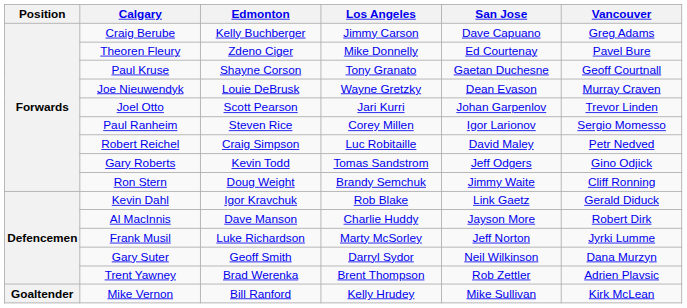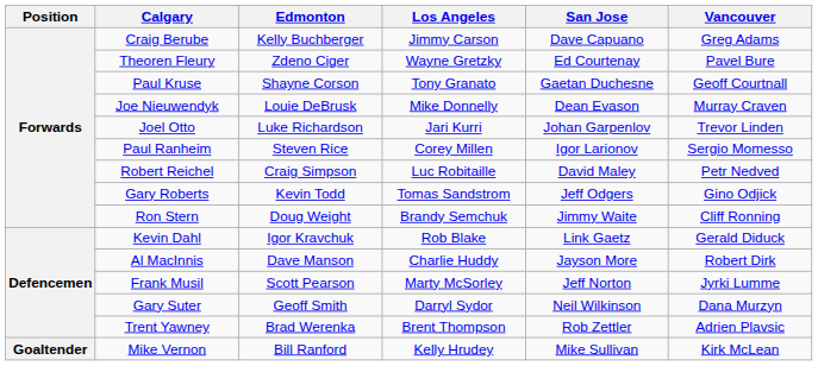Theoren Fleury | Los Angeles: Mike Donnelly -> Wayne Gretzky
Joe Nieuwendyk | Los Angeles: Wayne Gretzky -> Mike Donnelly
Joel Otto | Edmonton: Scott Pearson -> Luke Richardson
Frank Musil | Edmonton: Luke Richardson -> Scott Pearson
